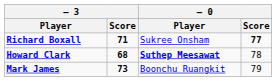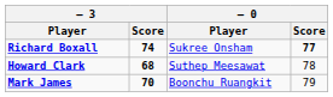Richard Boxall | – 3 / Score: 71 -> 74
Howard Clark | – 0 / Player: bold -> normal
Mark James | – 3 / Score: 73 -> 70
